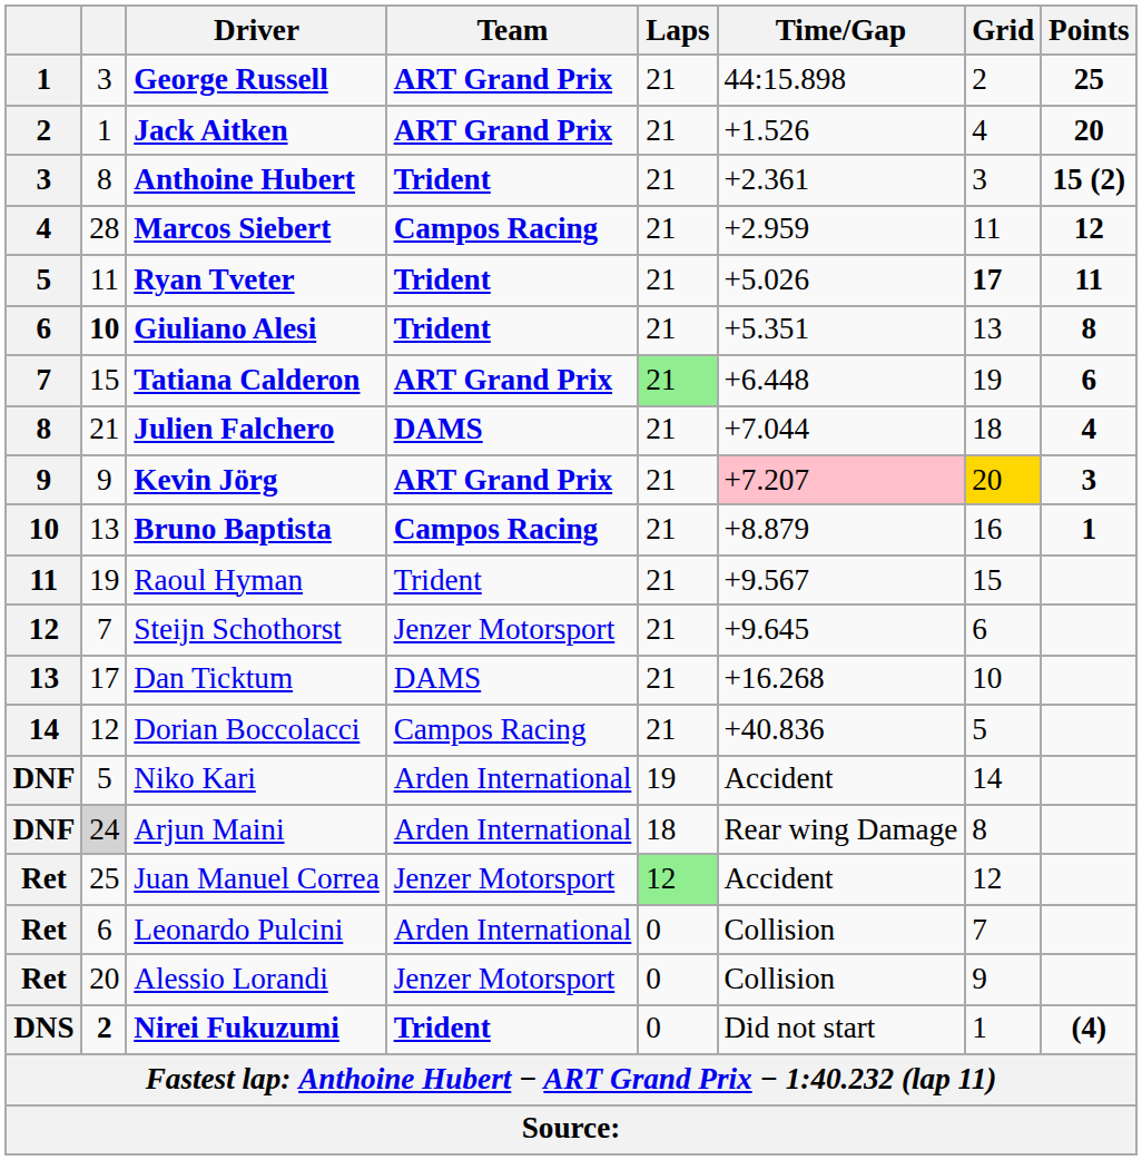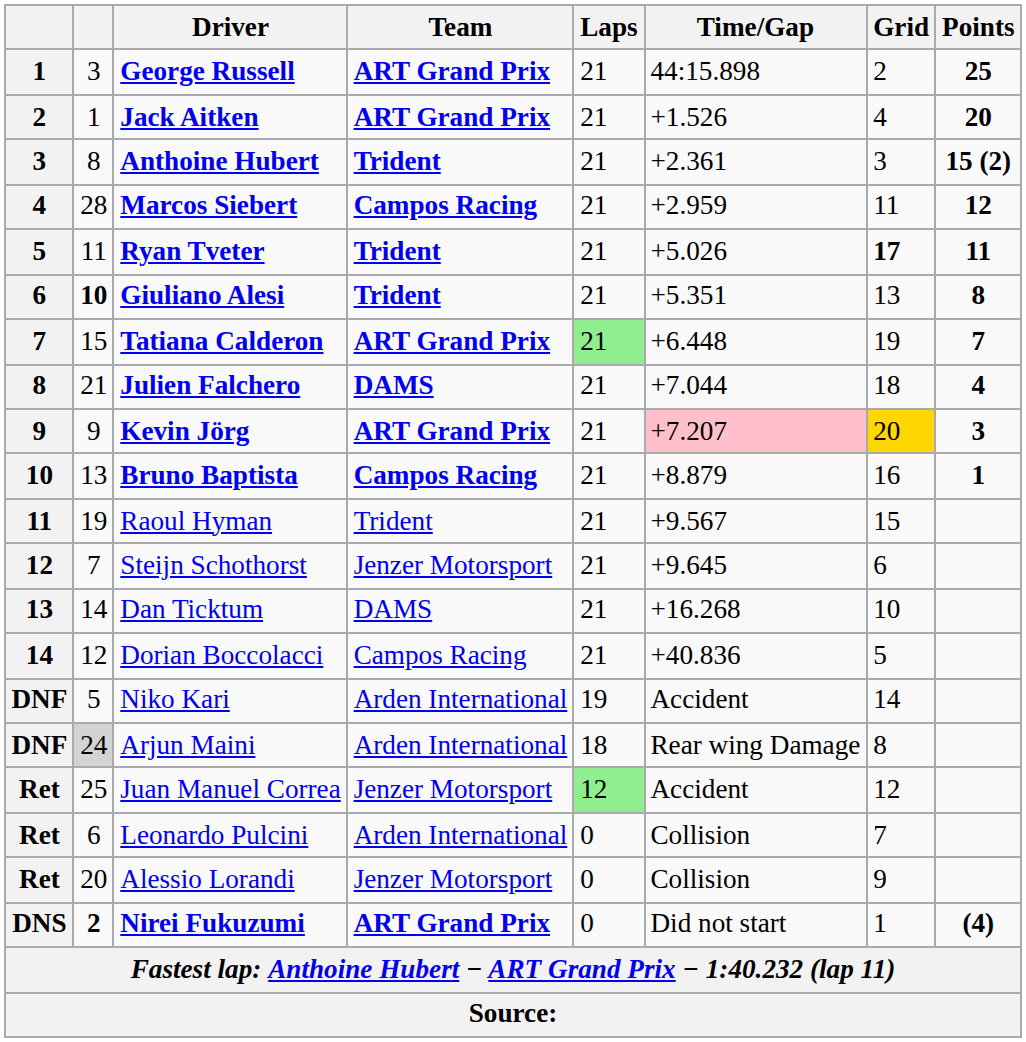Tatiana Calderon | Points: 6 -> 7
Dan Ticktum | column 2: 17 -> 14
Nirei Fukuzumi | Team: Trident -> ART Grand Prix
